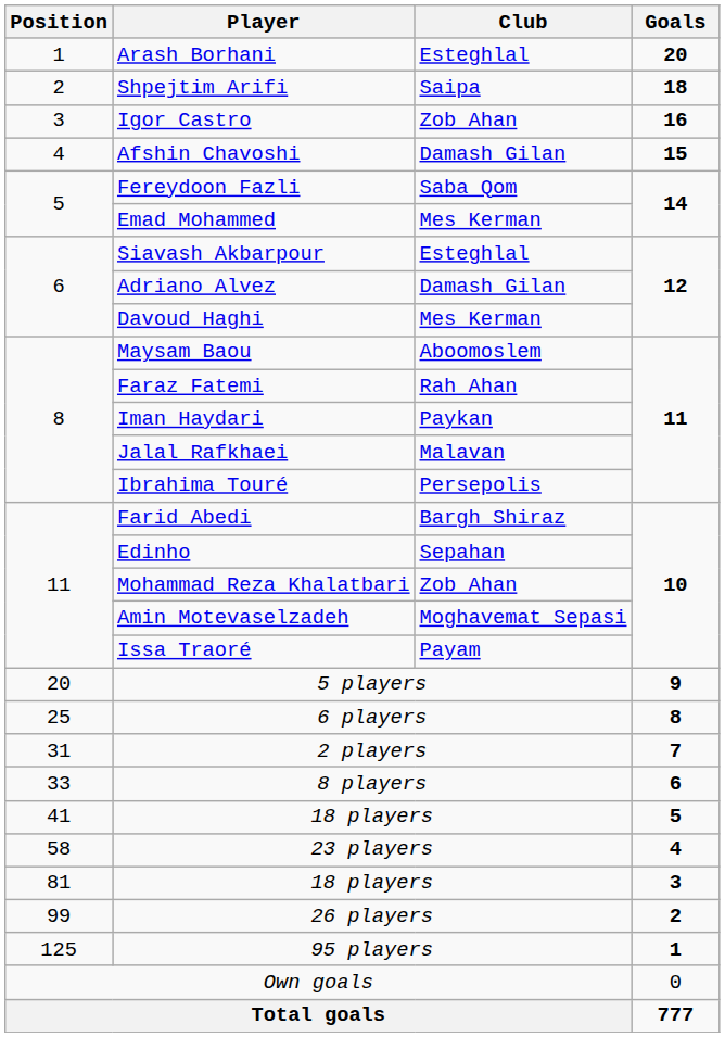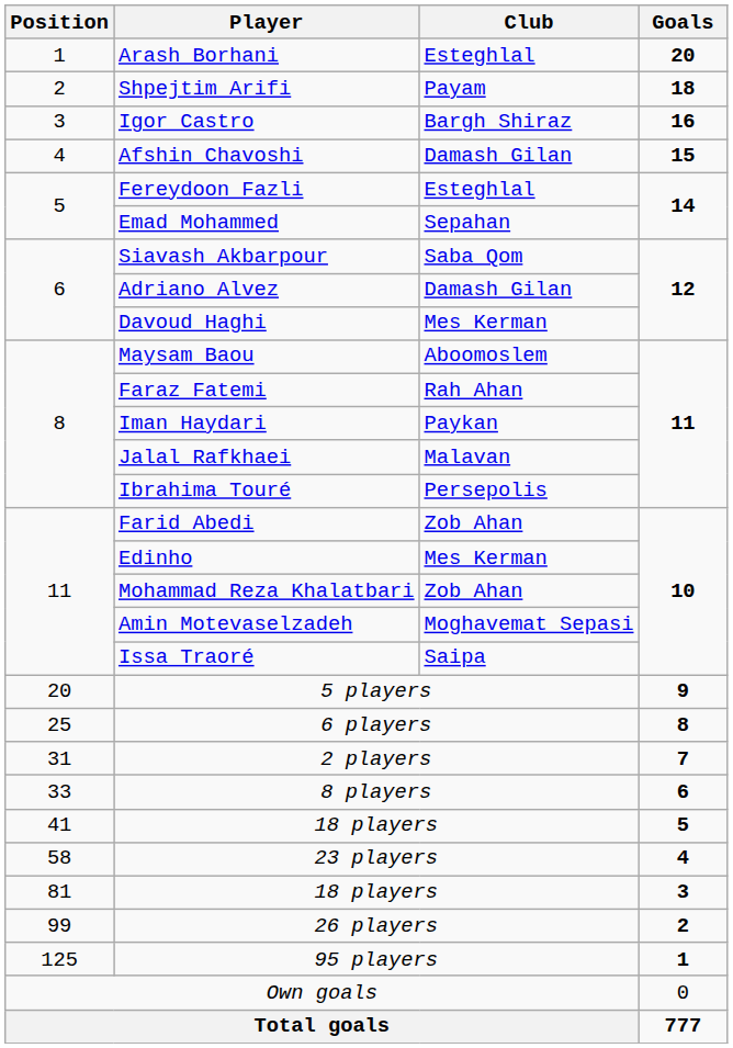Shpejtim Arifi | Club: Saipa -> Payam
Igor Castro | Club: Zob Ahan -> Bargh Shiraz
Fereydoon Fazli | Club: Saba Qom -> Esteghlal
Emad Mohammed | Club: Mes Kerman -> Sepahan
Siavash Akbarpour | Club: Esteghlal -> Saba Qom
Farid Abedi | Club: Bargh Shiraz -> Zob Ahan
Edinho | Club: Sepahan -> Mes Kerman
Issa Traoré | Club: Payam -> Saipa
